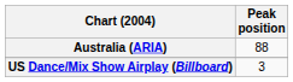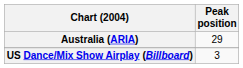Australia (ARIA) | Peak position: 88 -> 29
